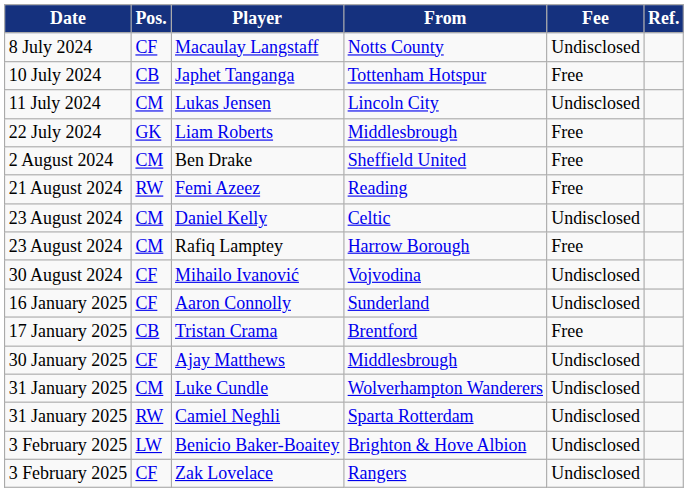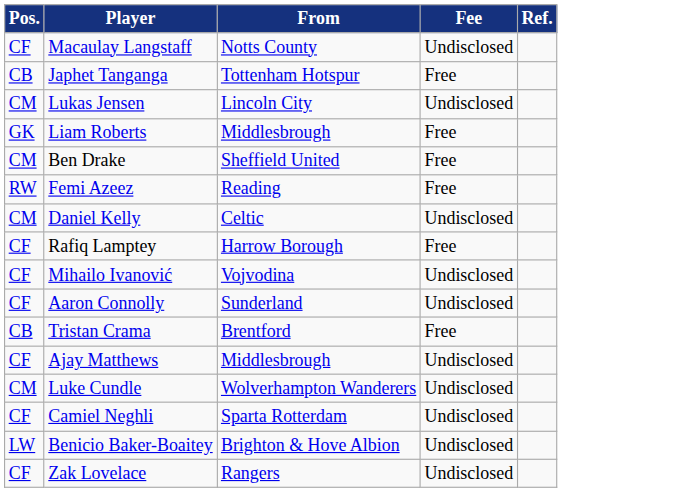- column: Date | 8 July 2024 | 10 July 2024 | 11 July 2024 | 22 July 2024 | 2 August 2024 | 21 August 2024 | 23 August 2024 | 23 August 2024 | 30 August 2024 | 16 January 2025 | 17 January 2025 | 30 January 2025 | 31 January 2025 | 31 January 2025 | 3 February 2025 | 3 February 2025
Rafiq Lamptey | Pos.: CM -> CF
Camiel Neghli | Pos.: RW -> CF
